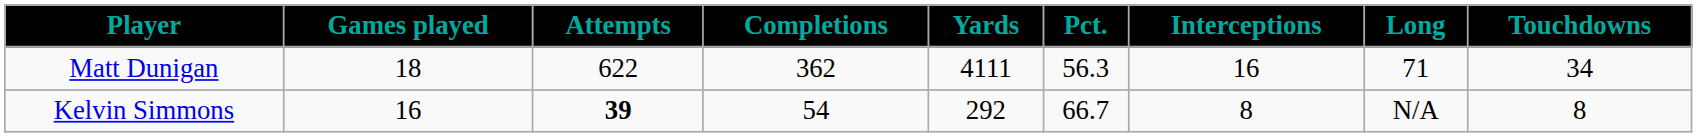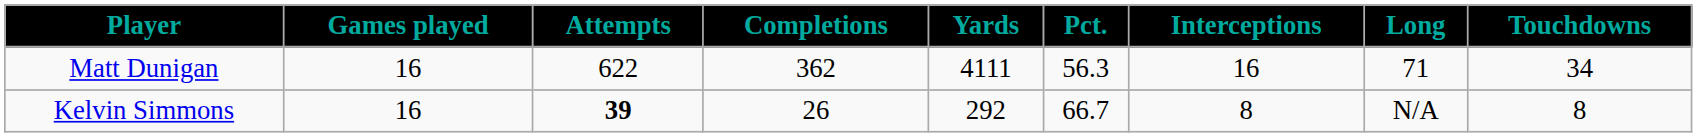Matt Dunigan | Games played: 18 -> 16
Kelvin Simmons | Completions: 54 -> 26
